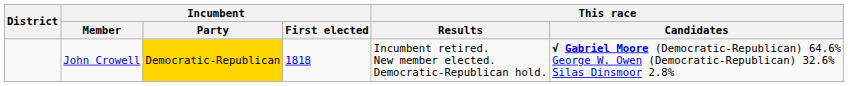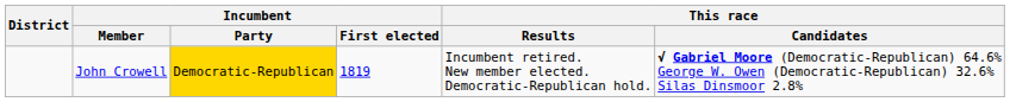John Crowell | Incumbent / First elected: 1818 -> 1819
